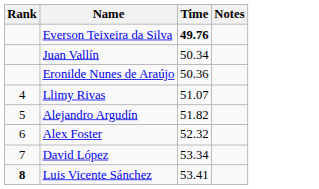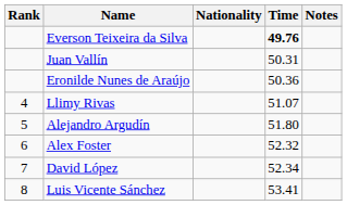+ column: Nationality
Juan Vallín | Time: 50.34 -> 50.31
Alejandro Argudín | Time: 51.82 -> 51.80
David López | Time: 53.34 -> 52.34
Luis Vicente Sánchez | Rank: bold -> normal
